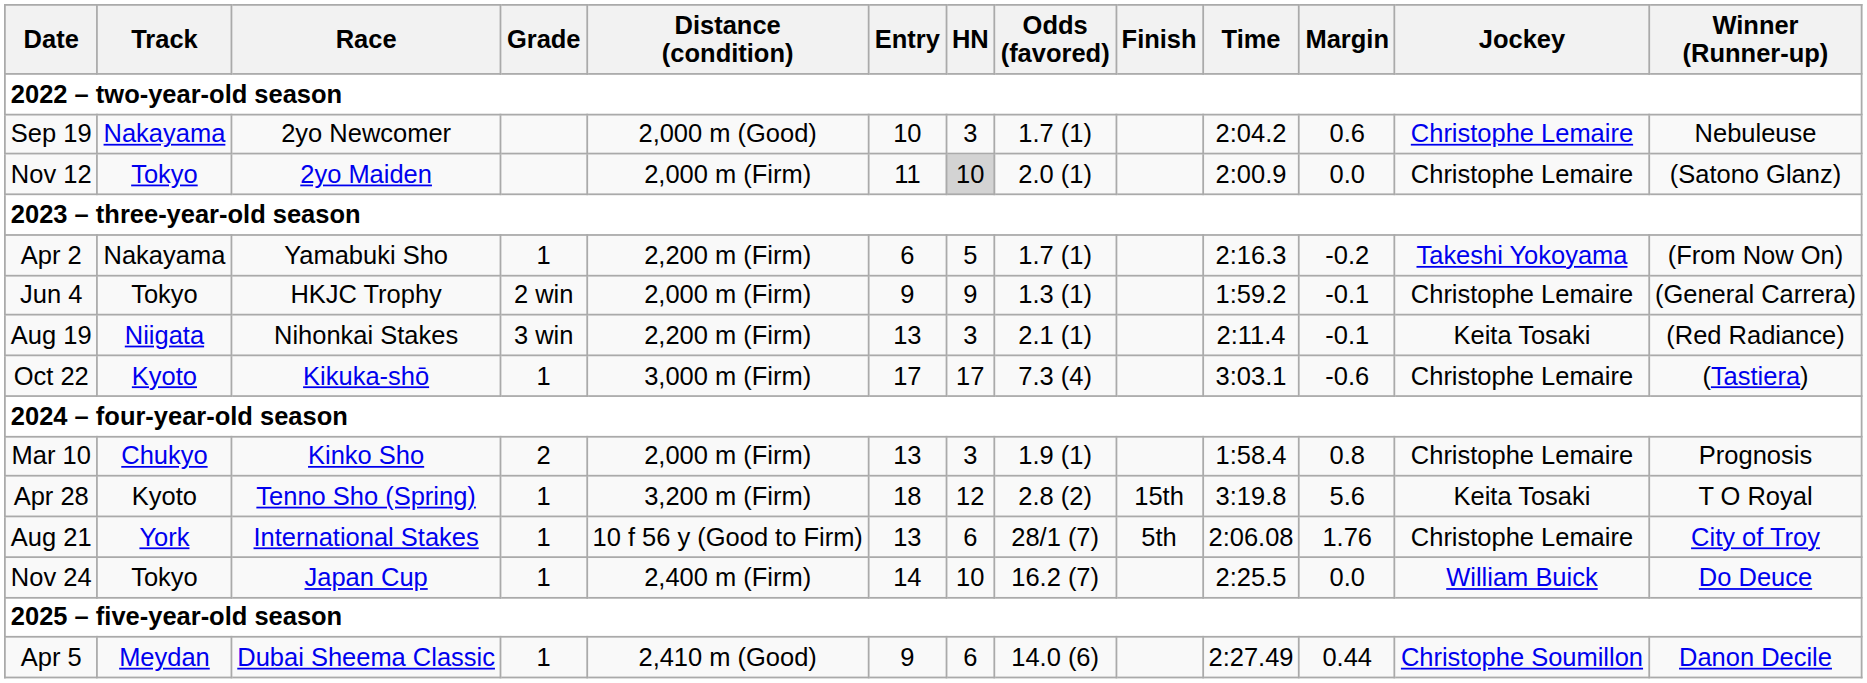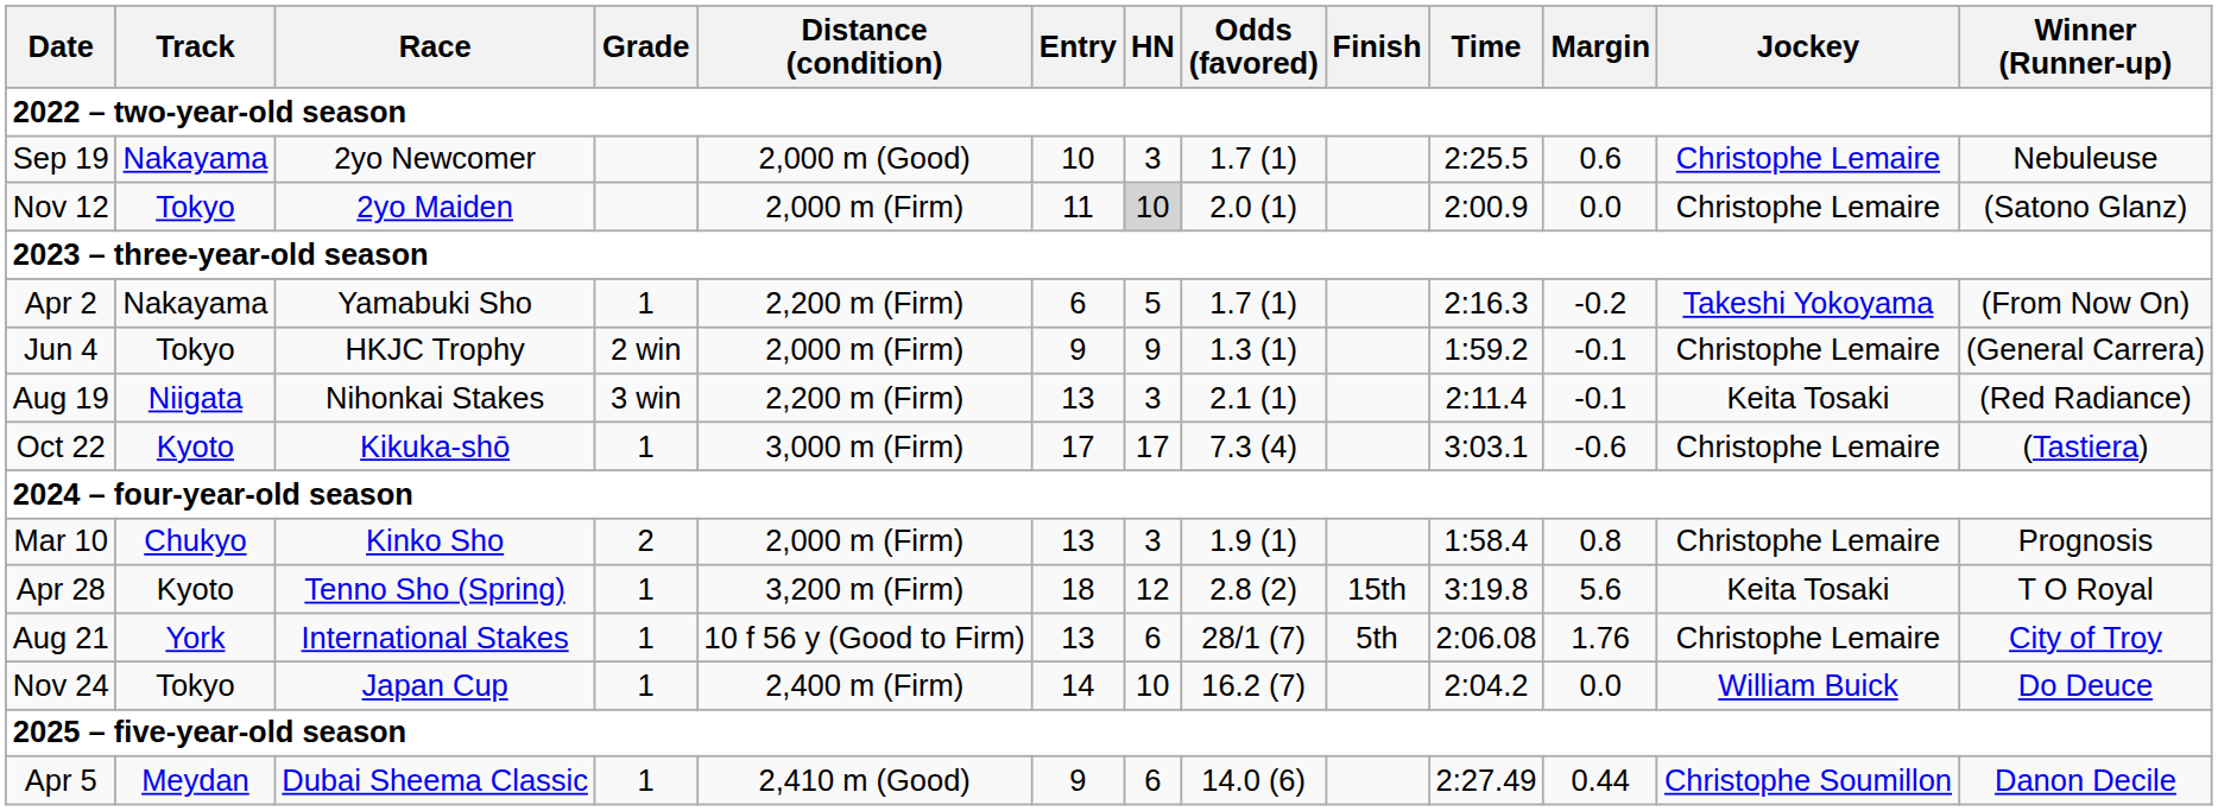Sep 19 | Time: 2:04.2 -> 2:25.5
Nov 24 | Time: 2:25.5 -> 2:04.2
